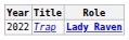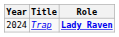Trap | Year: 2022 -> 2024
